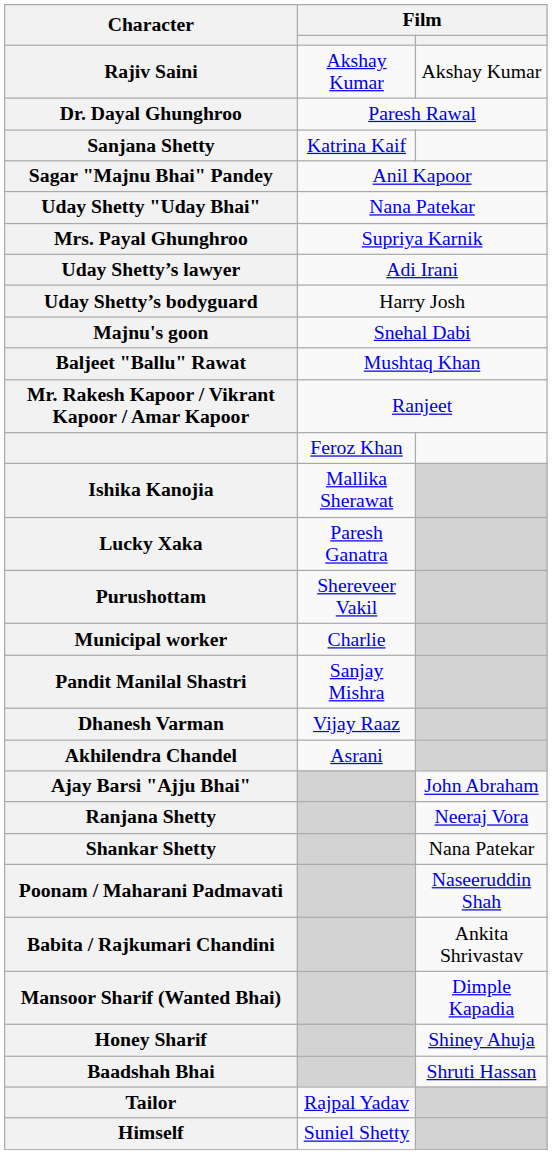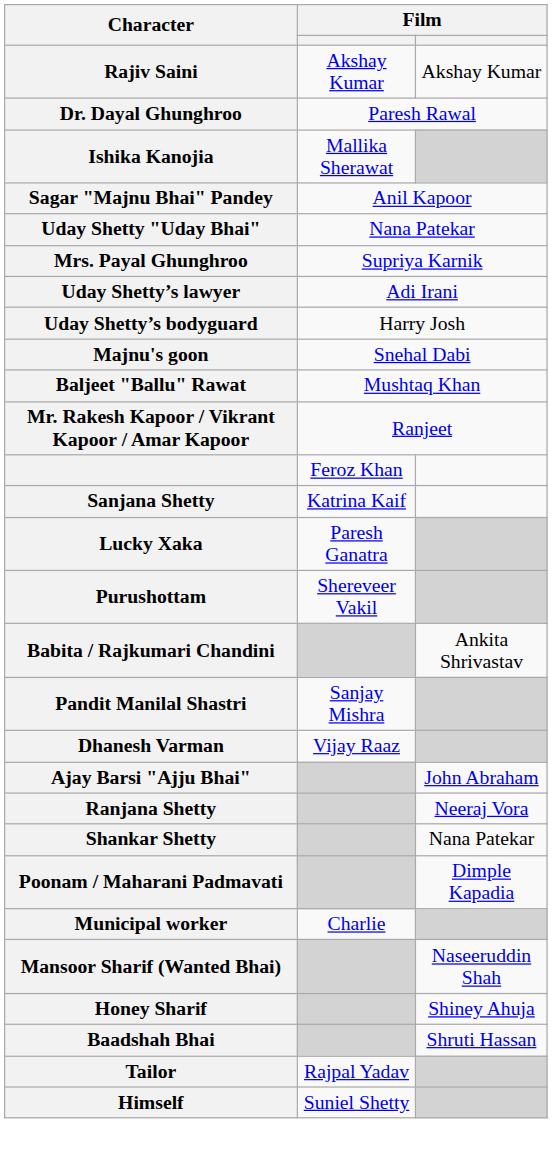rows swapped: Sanjana Shetty <-> Ishika Kanojia
rows swapped: Municipal worker <-> Babita / Rajkumari Chandini
- row: Akhilendra Chandel | Asrani
Poonam / Maharani Padmavati | column 3: Naseeruddin Shah -> Dimple Kapadia
Mansoor Sharif (Wanted Bhai) | column 3: Dimple Kapadia -> Naseeruddin Shah
